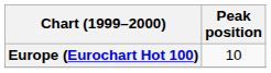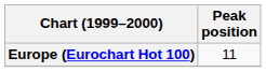Europe (Eurochart Hot 100) | Peak position: 10 -> 11
